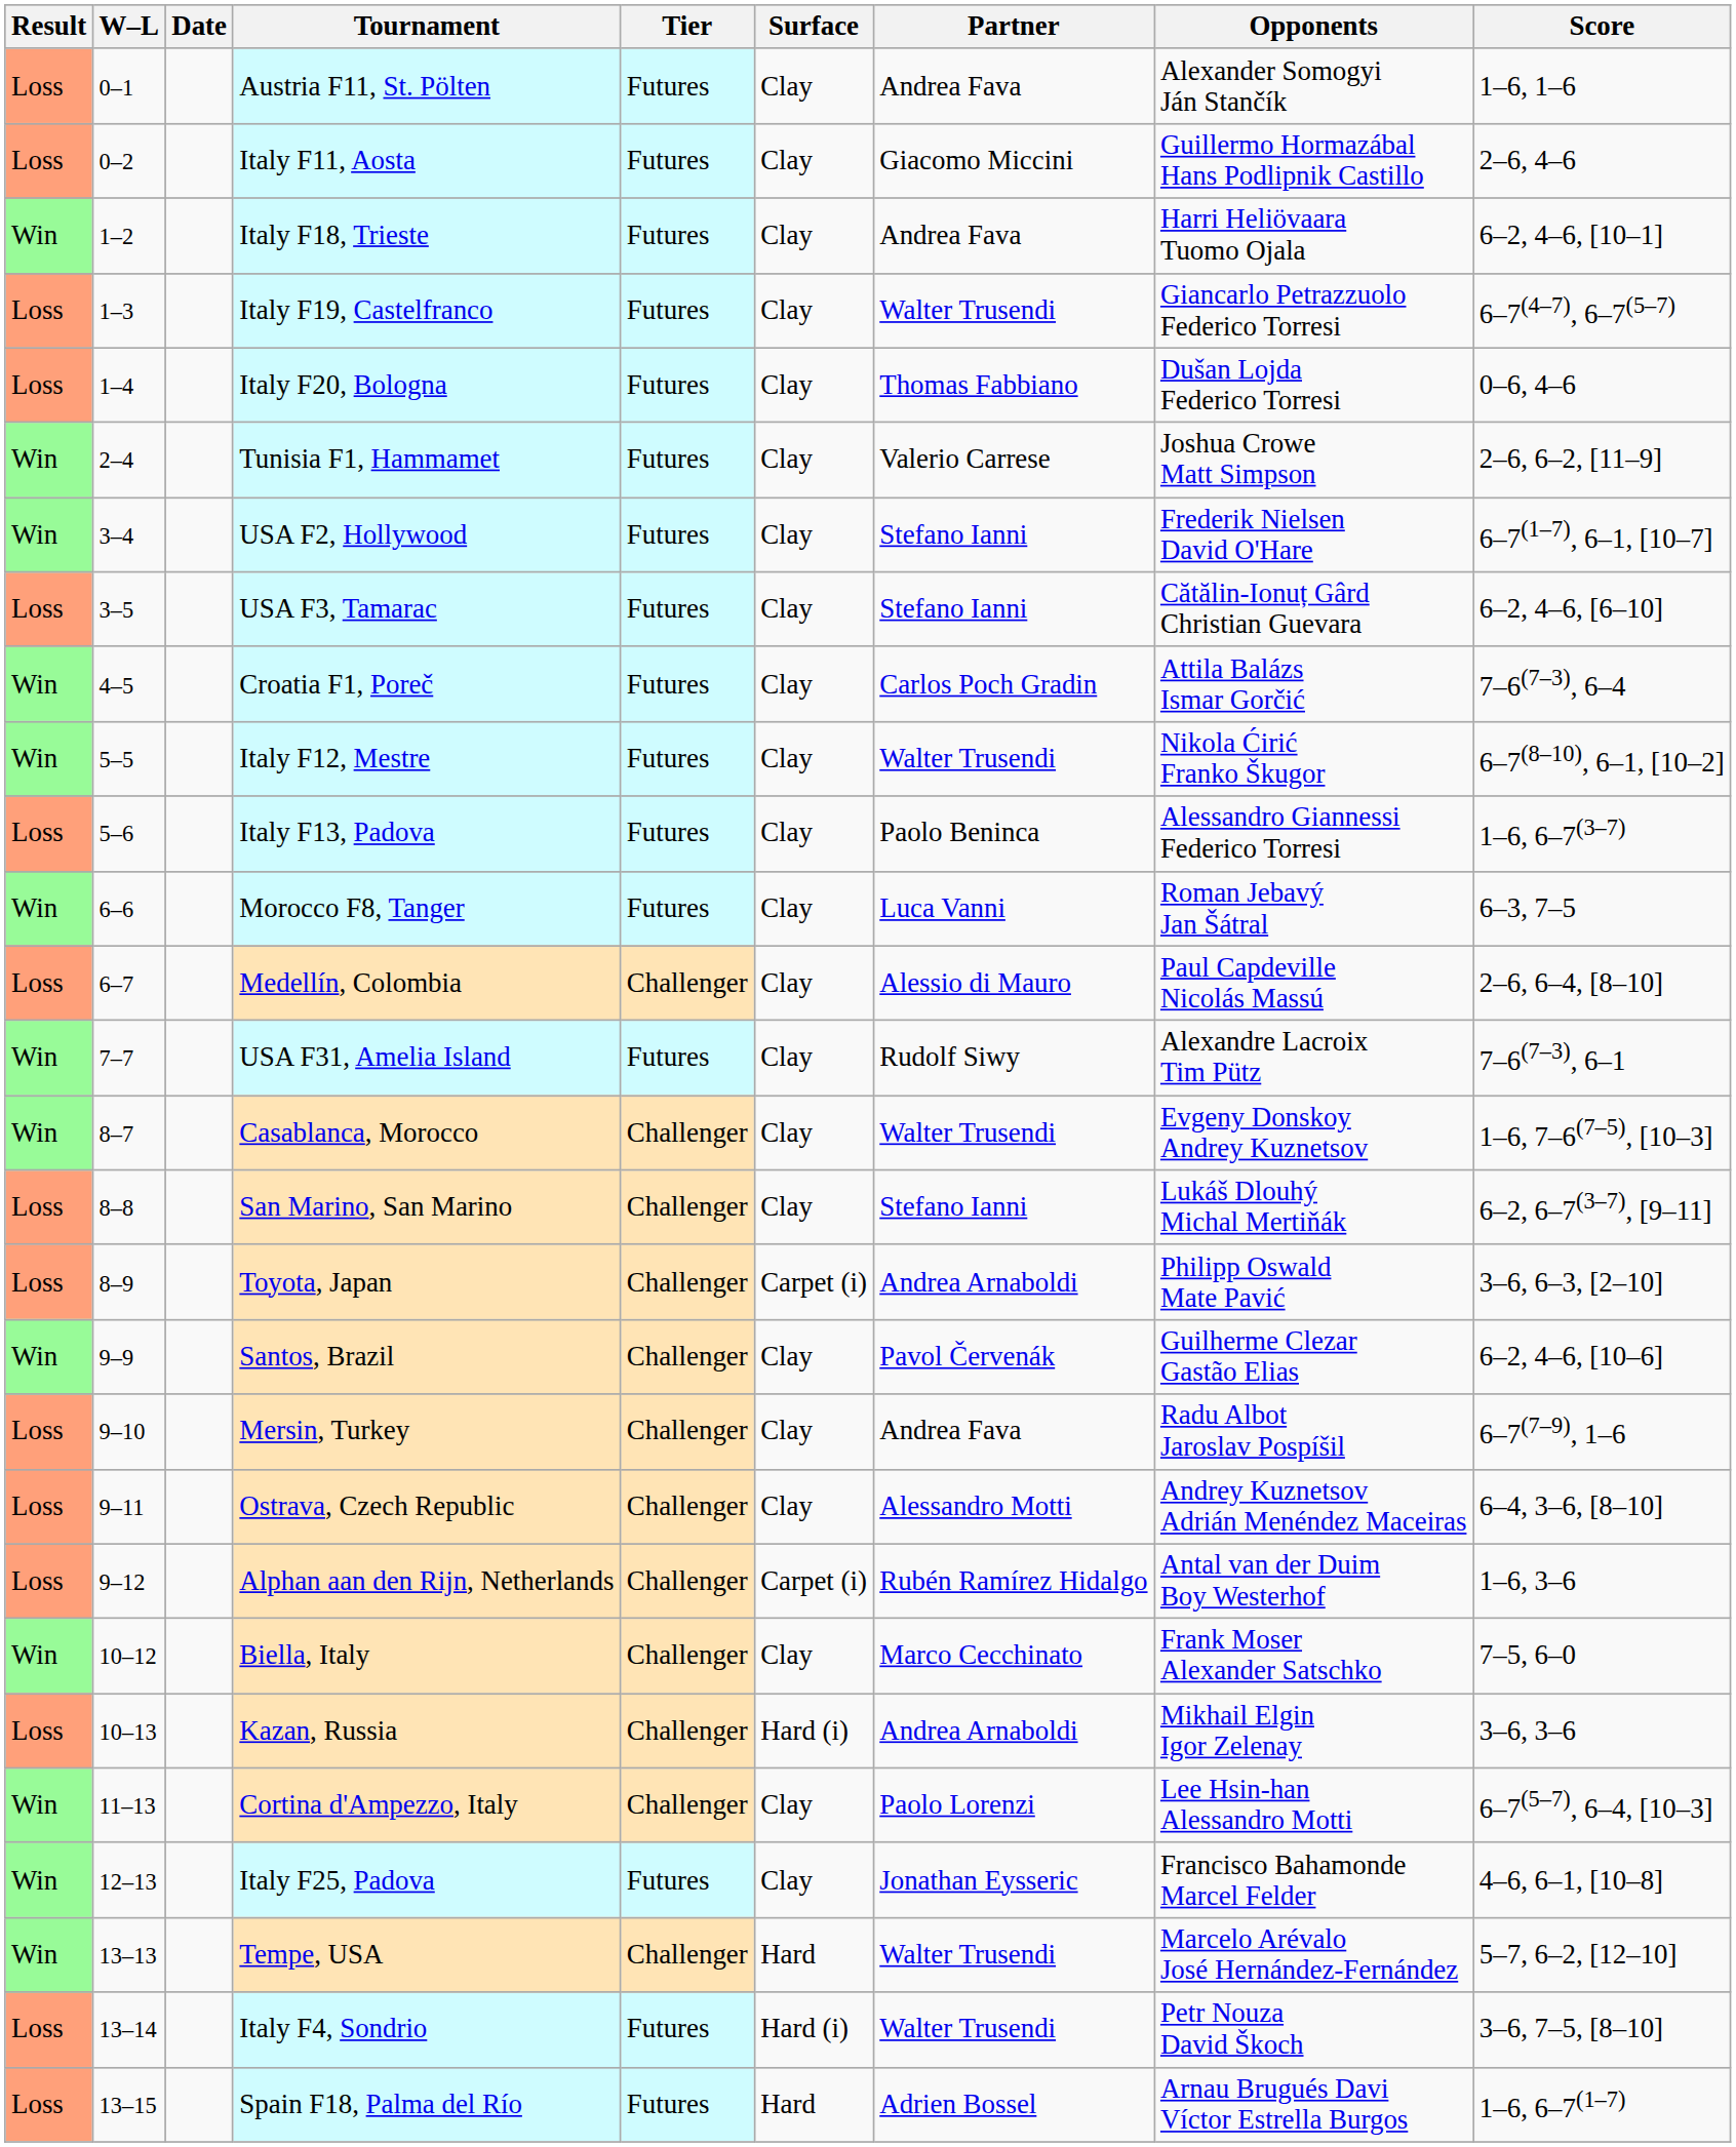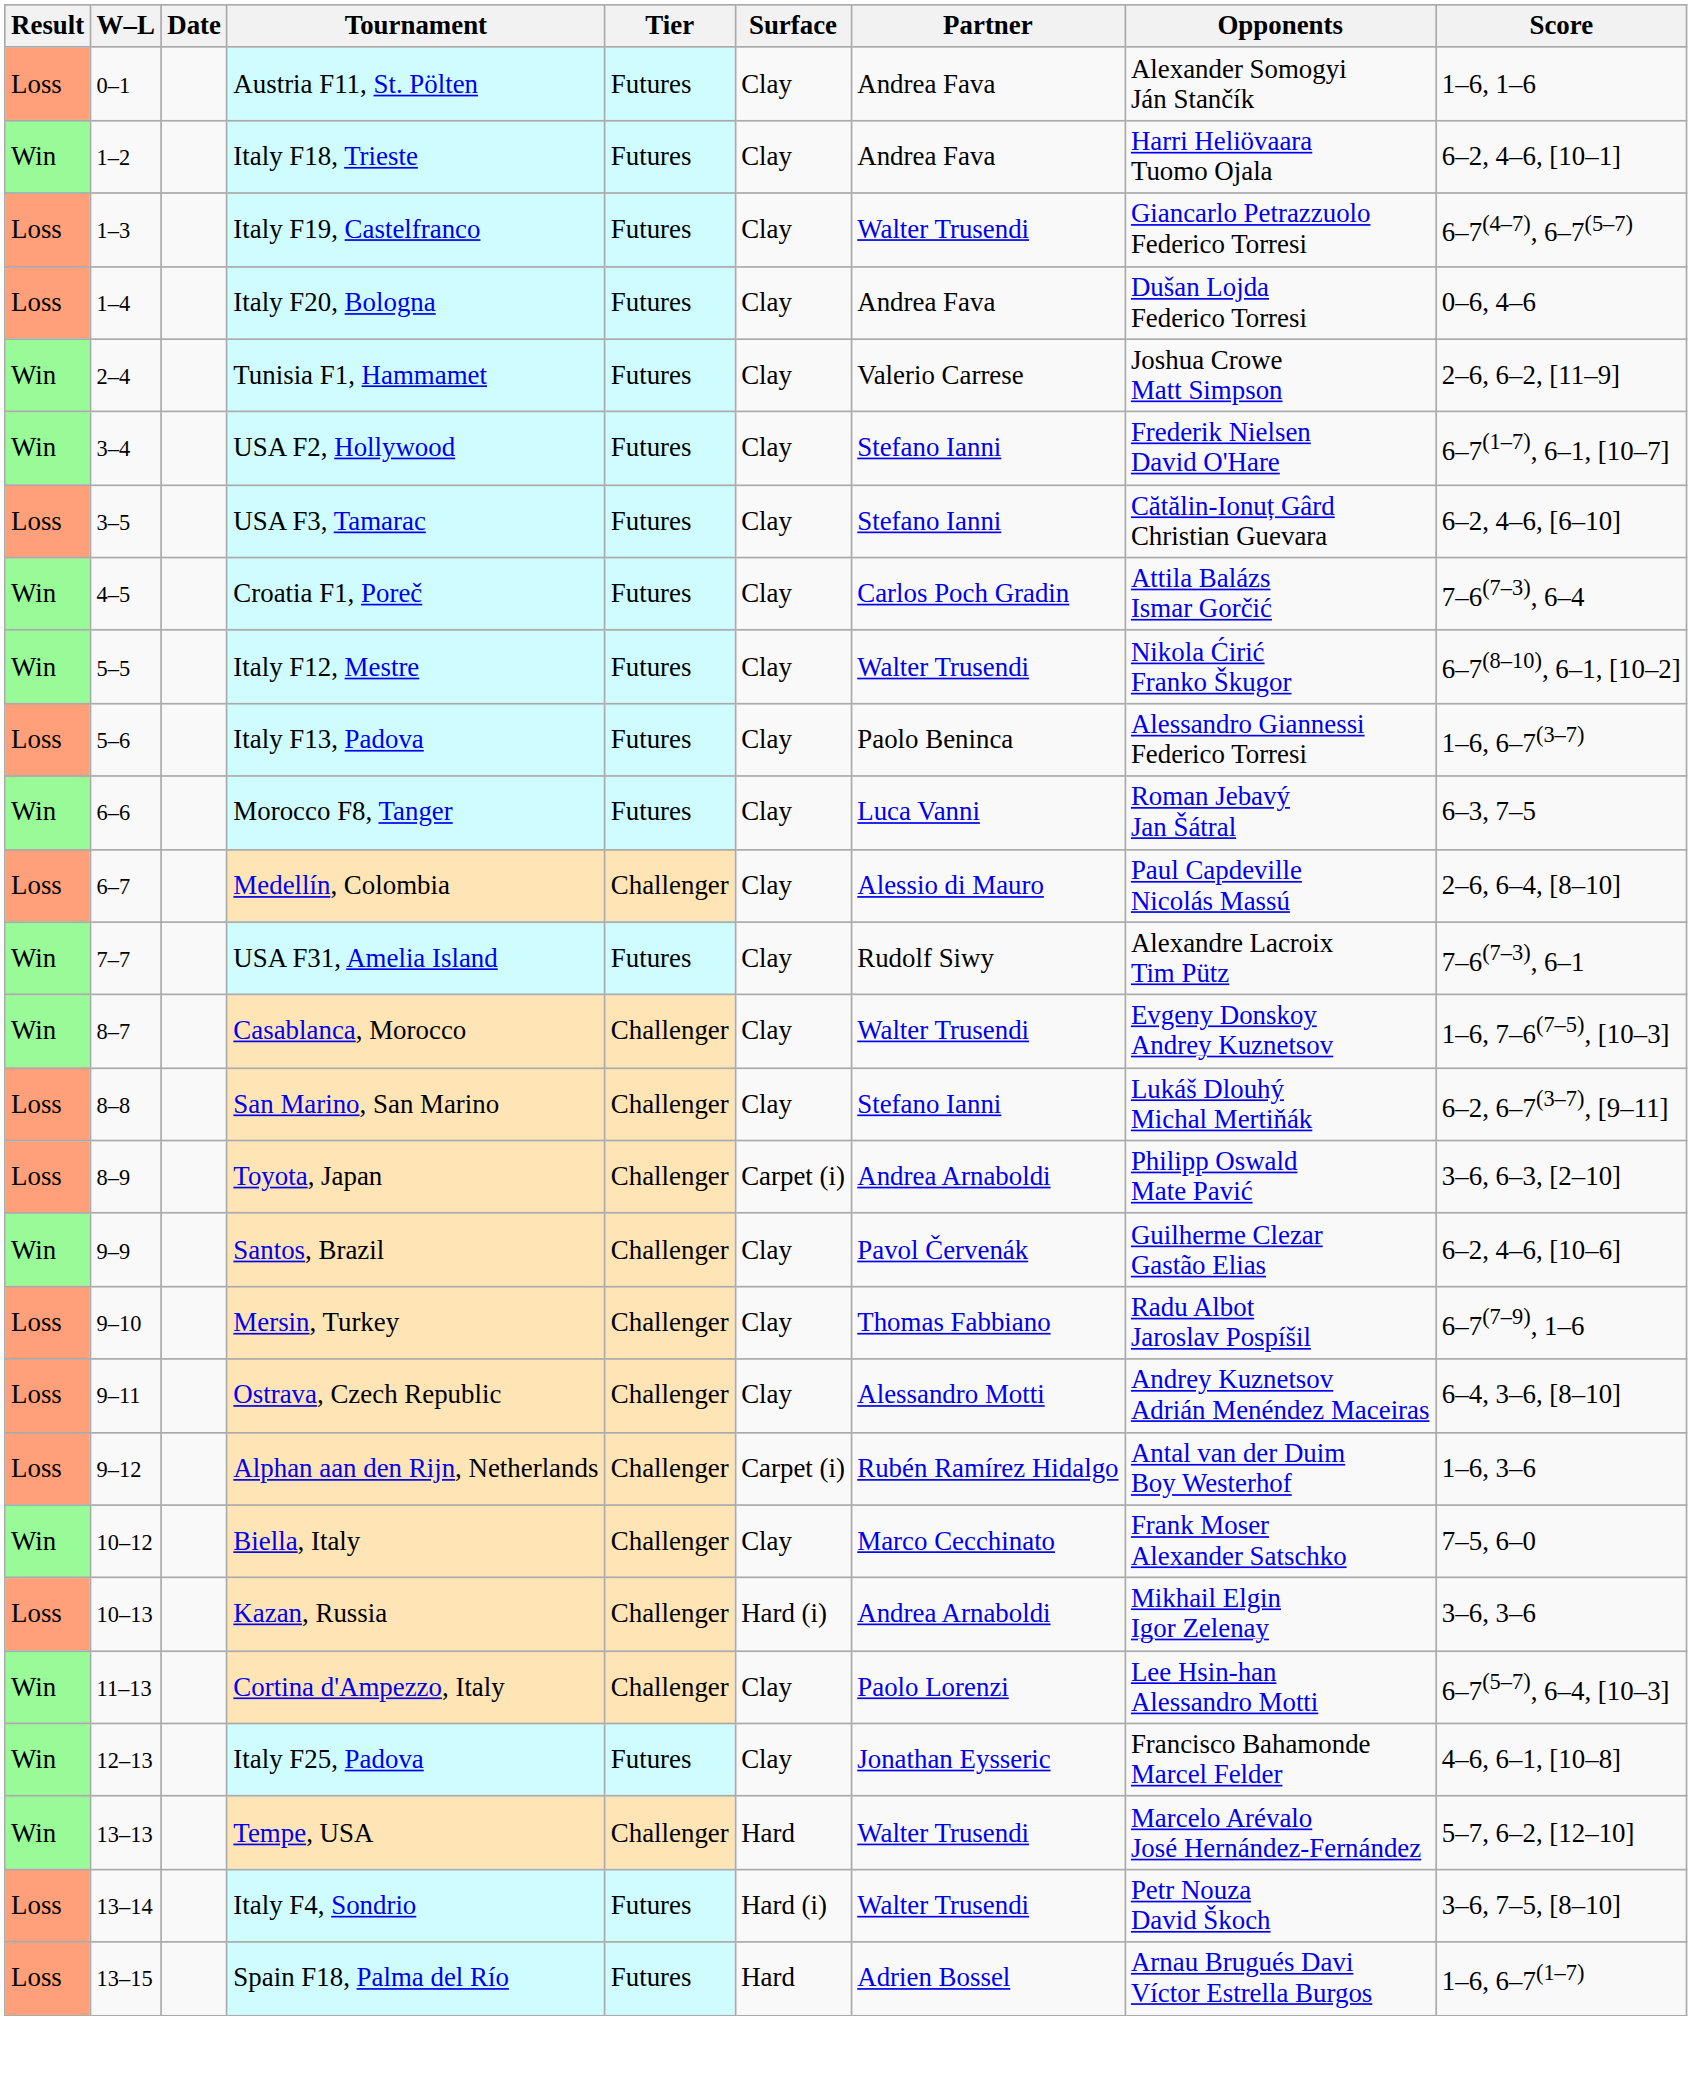- row: Loss | 0–2 | Italy F11, Aosta | Futures | Clay | Giacomo Miccini | Guillermo Hormazábal Hans Podlipnik Castillo | 2–6, 4–6
Italy F20, Bologna | Partner: Thomas Fabbiano -> Andrea Fava
Mersin, Turkey | Partner: Andrea Fava -> Thomas Fabbiano
